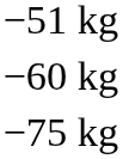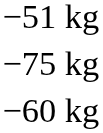rows swapped: −60 kg <-> −75 kg
